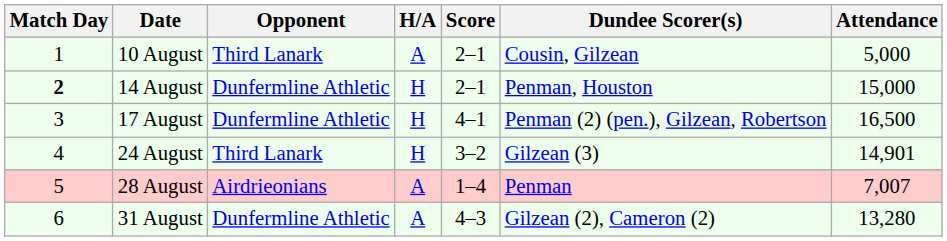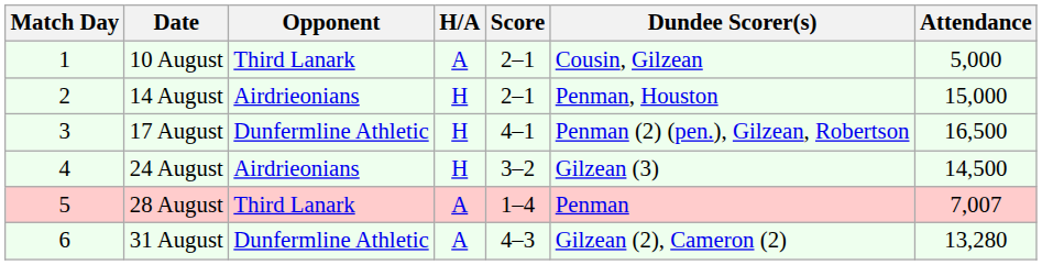14 August | Match Day: bold -> normal
14 August | Opponent: Dunfermline Athletic -> Airdrieonians
24 August | Opponent: Third Lanark -> Airdrieonians
24 August | Attendance: 14,901 -> 14,500
28 August | Opponent: Airdrieonians -> Third Lanark
